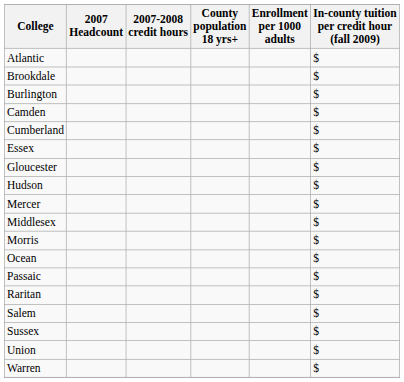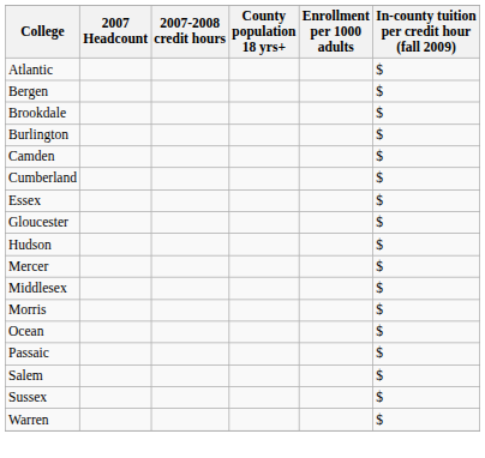+ row: Bergen | $
- row: Raritan | $
- row: Union | $
